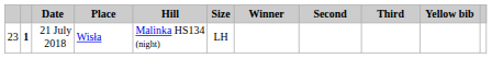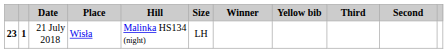columns swapped: Second <-> Yellow bib
21 July 2018 | column 1: normal -> bold
